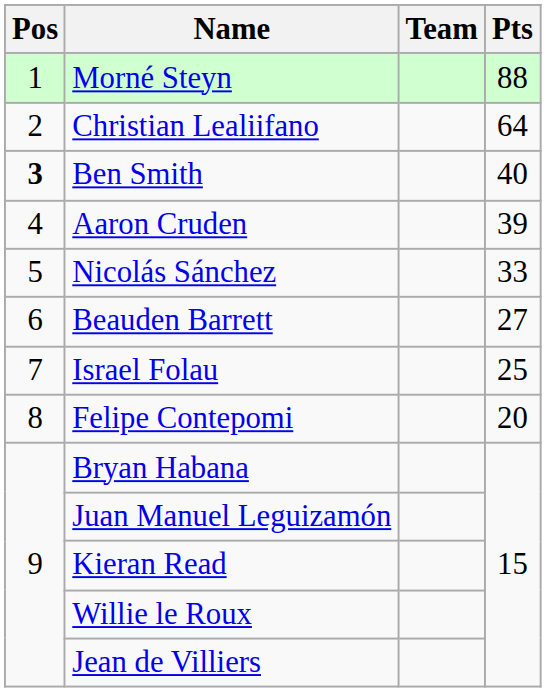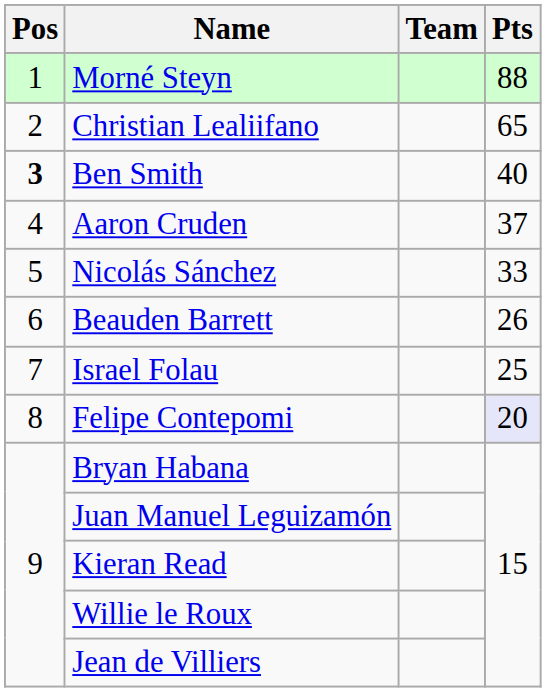Christian Lealiifano | Pts: 64 -> 65
Aaron Cruden | Pts: 39 -> 37
Beauden Barrett | Pts: 27 -> 26
Felipe Contepomi | Pts: no background -> lavender background
